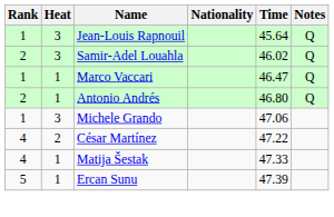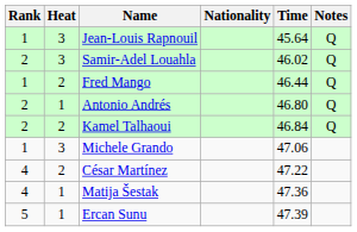+ row: 1 | 2 | Fred Mango | 46.44 | Q
- row: 1 | 1 | Marco Vaccari | 46.47 | Q
+ row: 2 | 2 | Kamel Talhaoui | 46.84 | Q
Matija Šestak | Time: 47.33 -> 47.36
